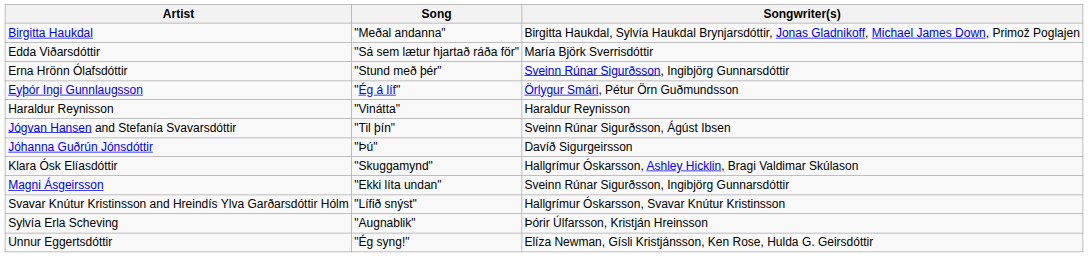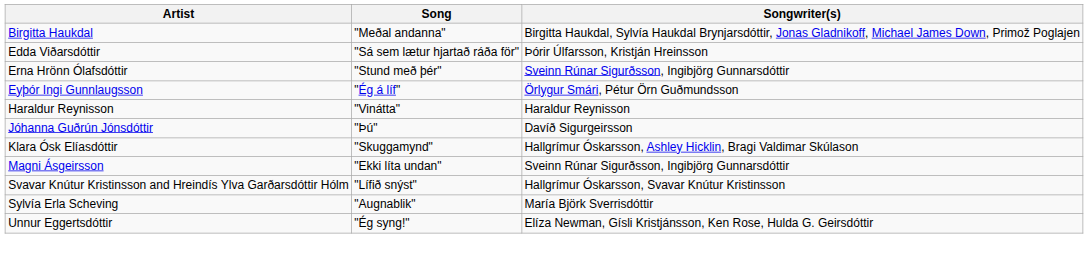Edda Viðarsdóttir | Songwriter(s): María Björk Sverrisdóttir -> Þórir Úlfarsson, Kristján Hreinsson
- row: Jógvan Hansen and Stefanía Svavarsdóttir | "Til þín" | Sveinn Rúnar Sigurðsson, Ágúst Ibsen
Sylvía Erla Scheving | Songwriter(s): Þórir Úlfarsson, Kristján Hreinsson -> María Björk Sverrisdóttir
